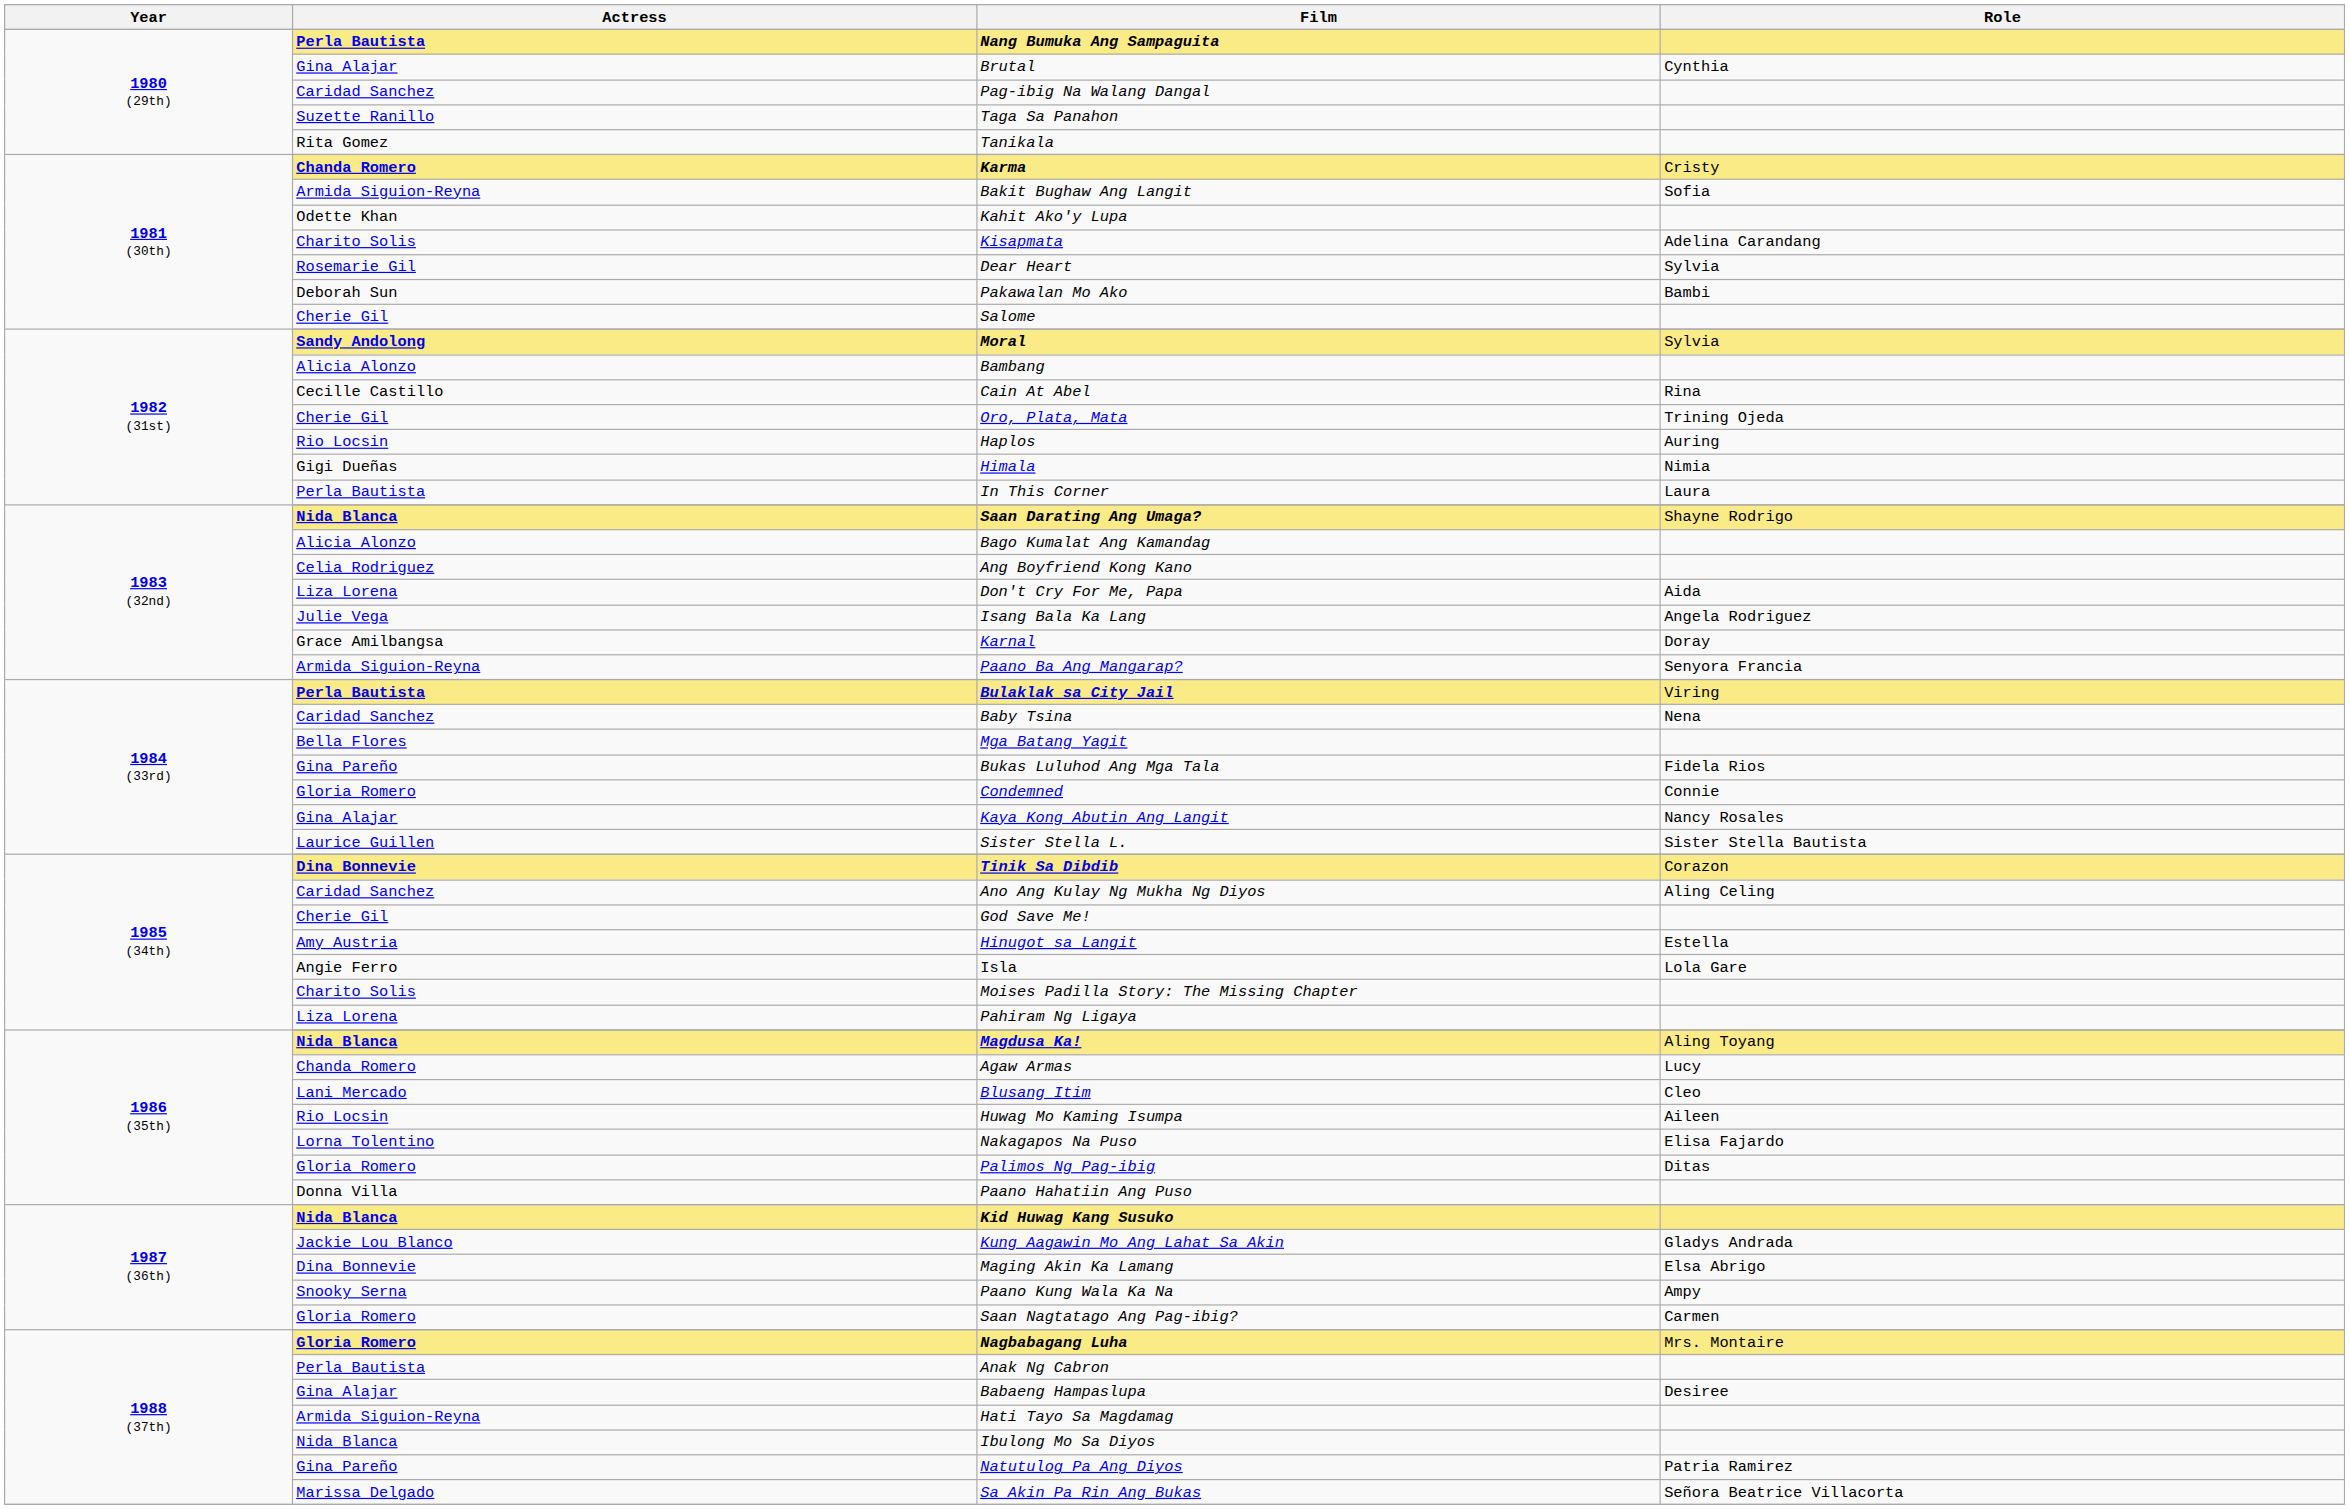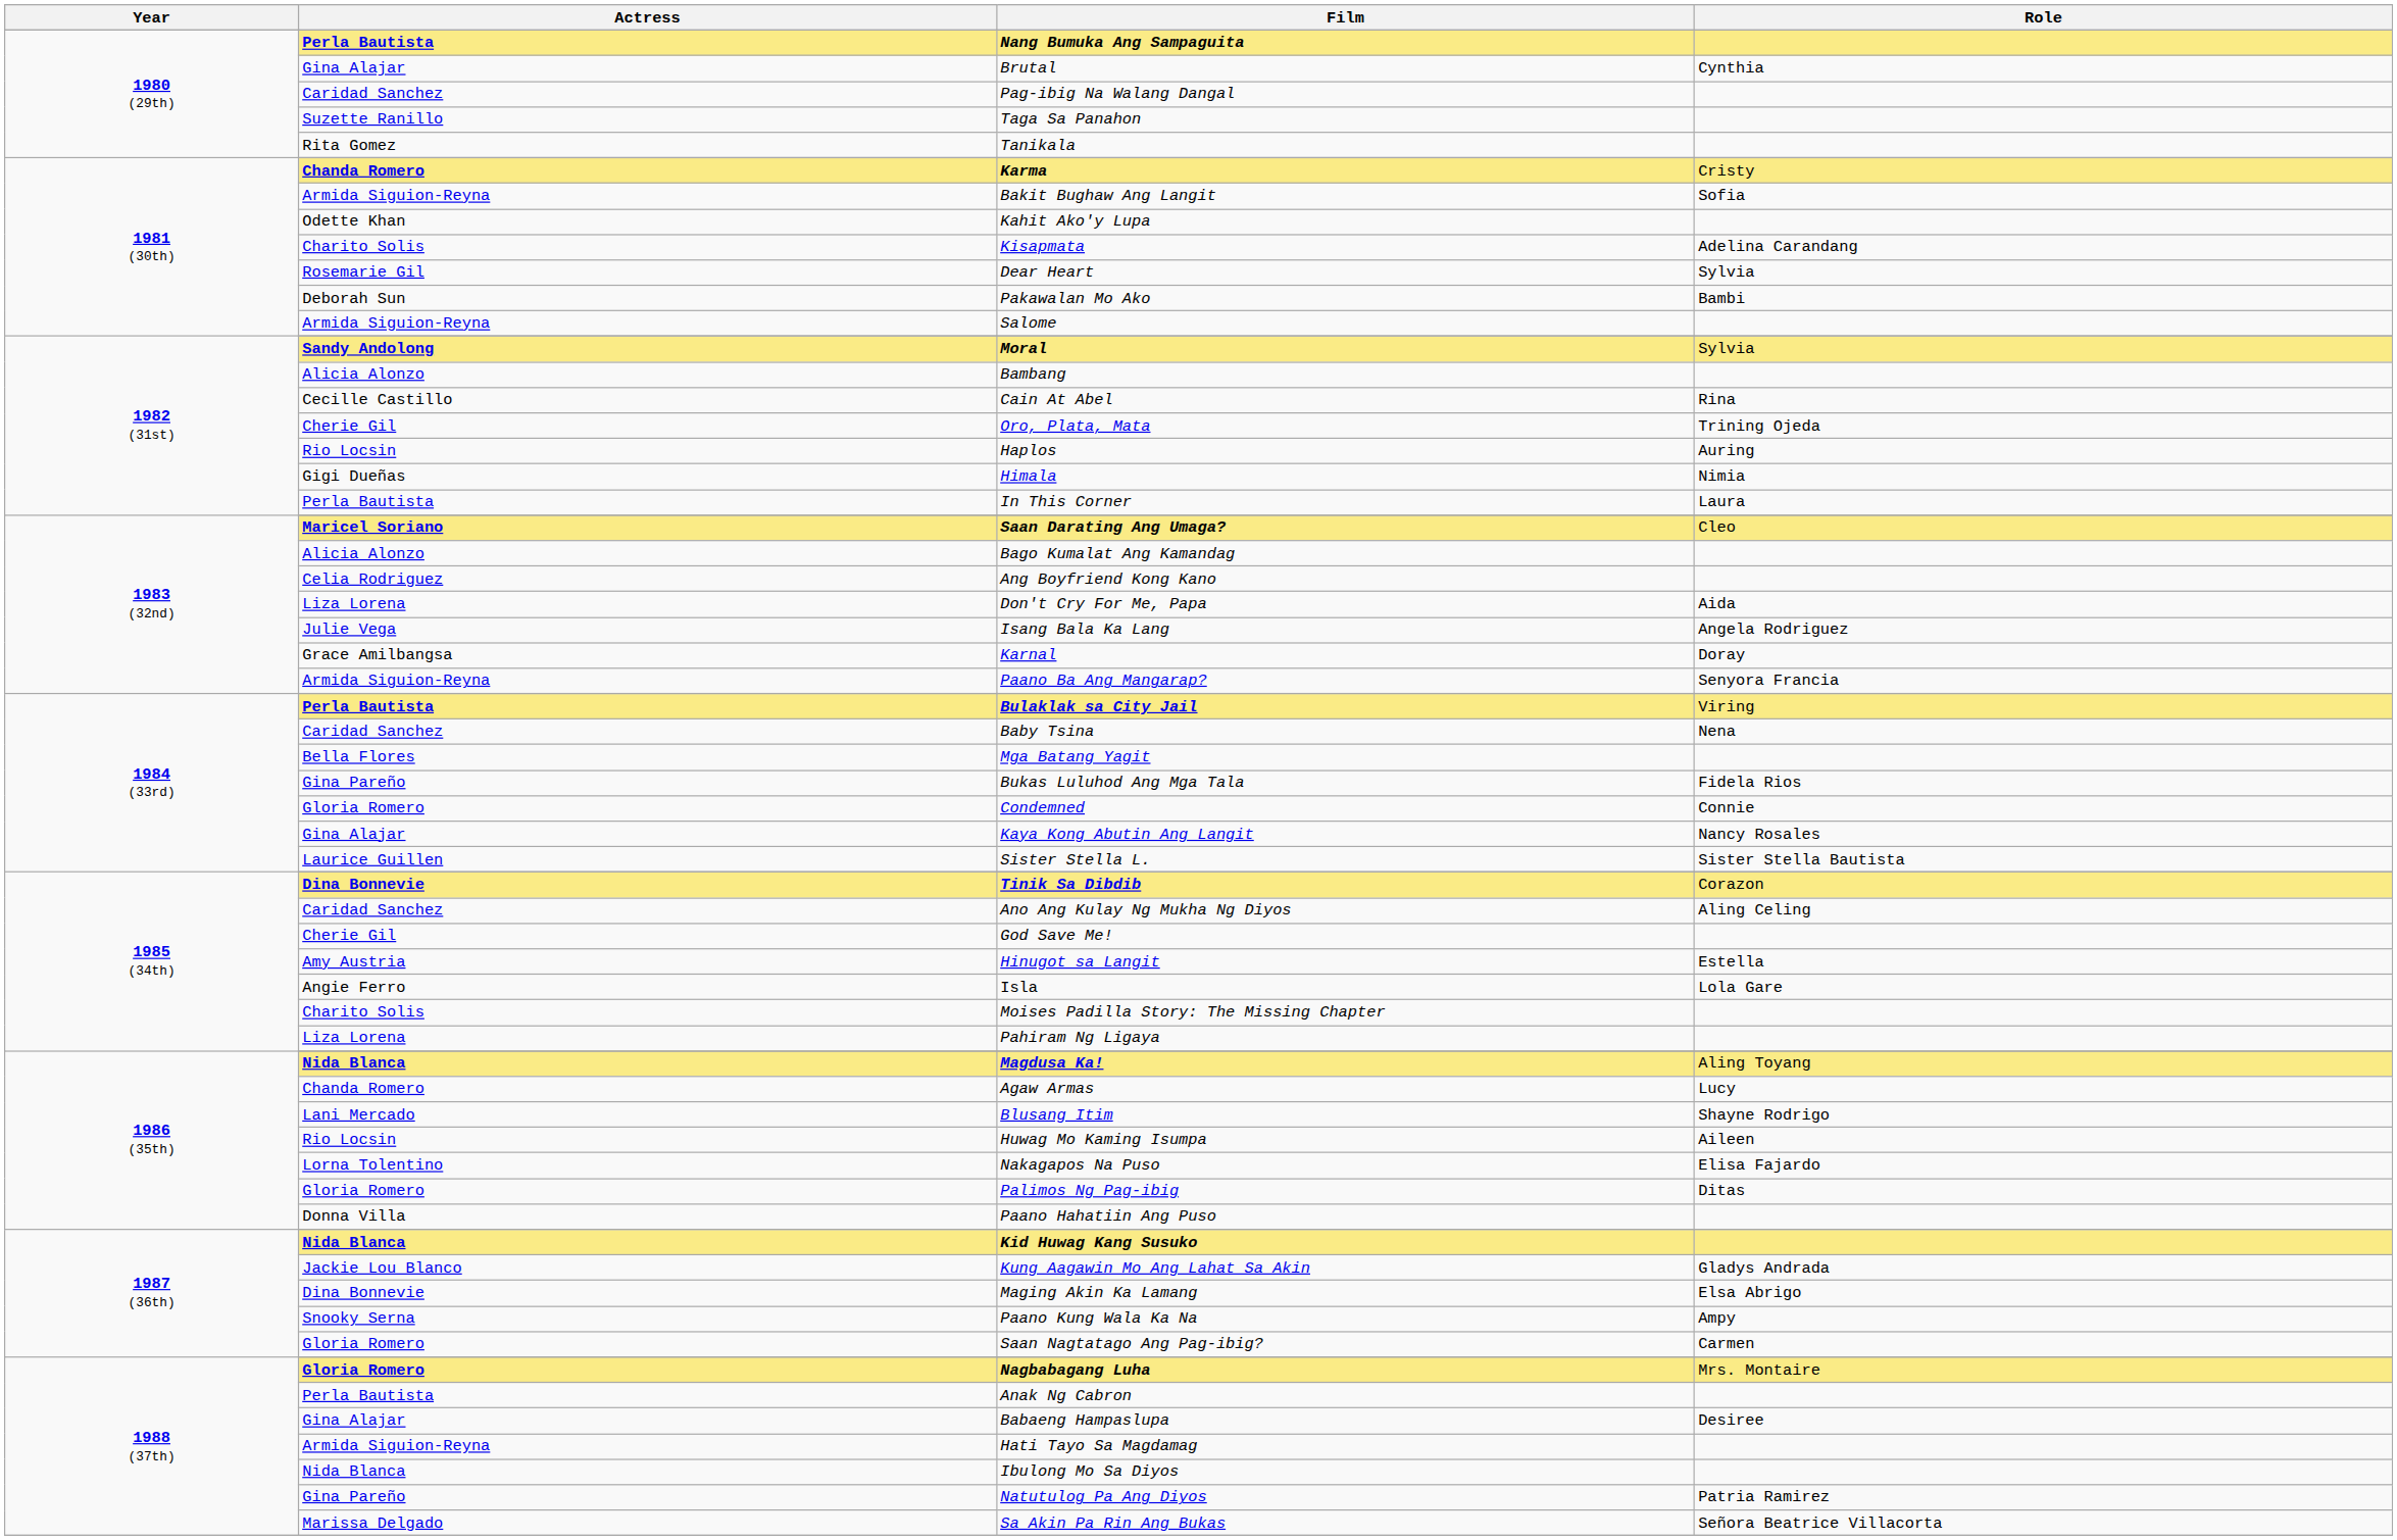Salome | Actress: Cherie Gil -> Armida Siguion-Reyna
Saan Darating Ang Umaga? | Actress: Nida Blanca -> Maricel Soriano
Saan Darating Ang Umaga? | Role: Shayne Rodrigo -> Cleo
Blusang Itim | Role: Cleo -> Shayne Rodrigo
